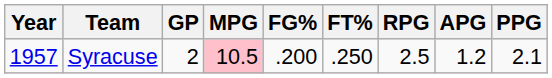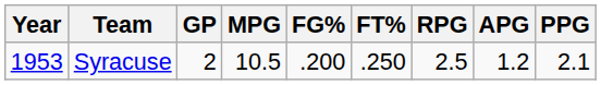Syracuse | Year: 1957 -> 1953
Syracuse | MPG: pink background -> no background
